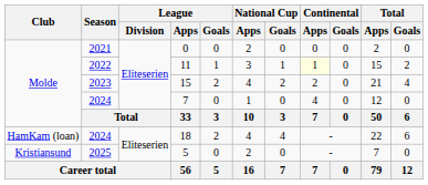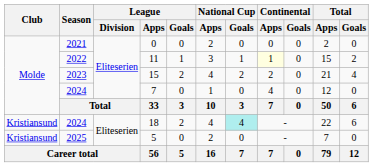18 | Club: HamKam (loan) -> Kristiansund
18 | National Cup / Goals: no background -> paleturquoise background
